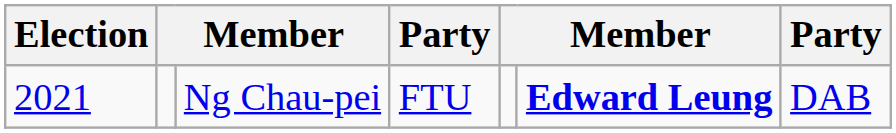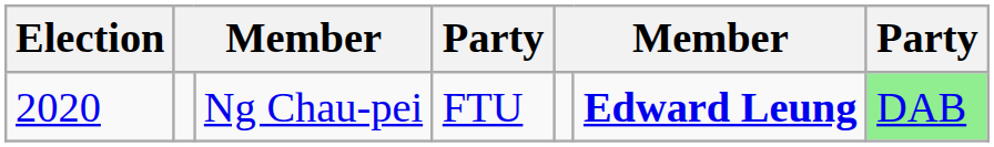Ng Chau-pei | Election: 2021 -> 2020
Ng Chau-pei | column 7: no background -> lightgreen background
